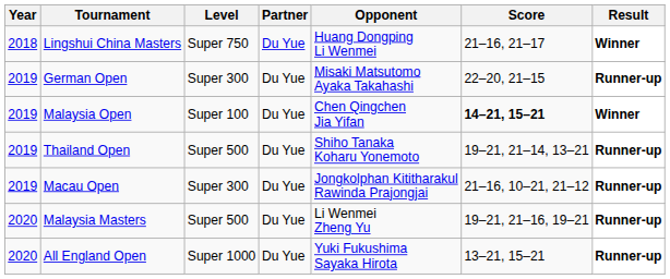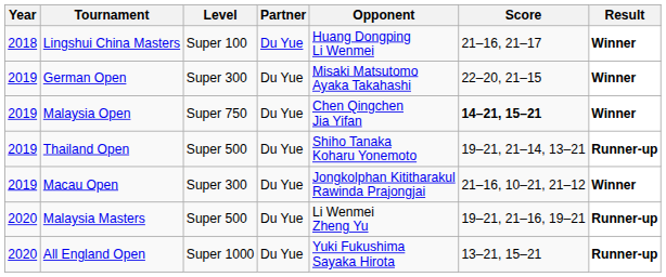Lingshui China Masters | Level: Super 750 -> Super 100
German Open | Result: Runner-up -> Winner
Malaysia Open | Level: Super 100 -> Super 750
Macau Open | Result: Runner-up -> Winner
